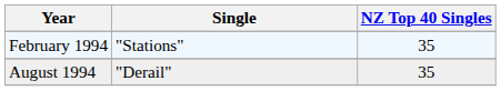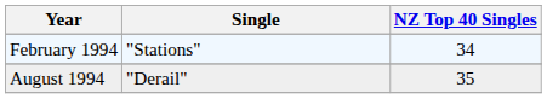February 1994 | NZ Top 40 Singles: 35 -> 34
